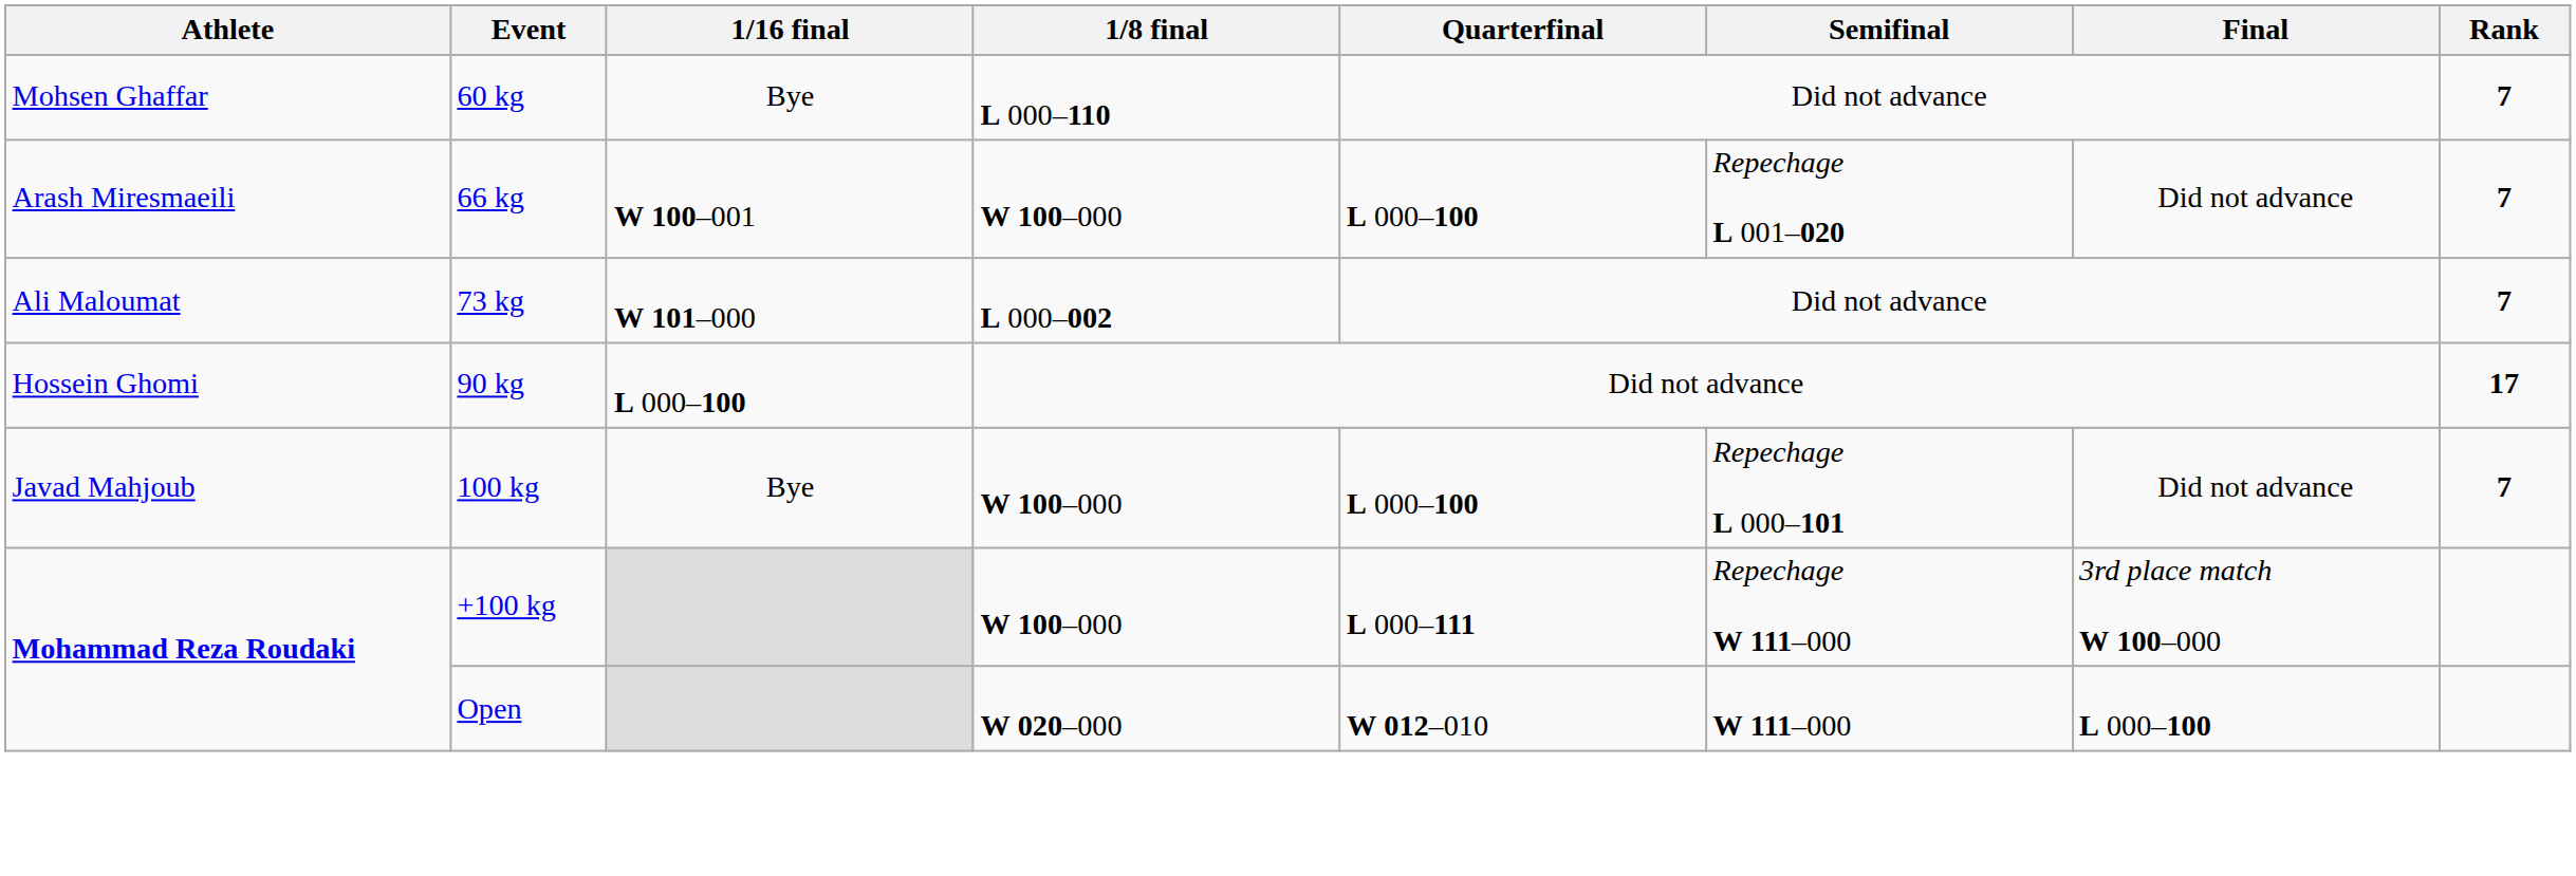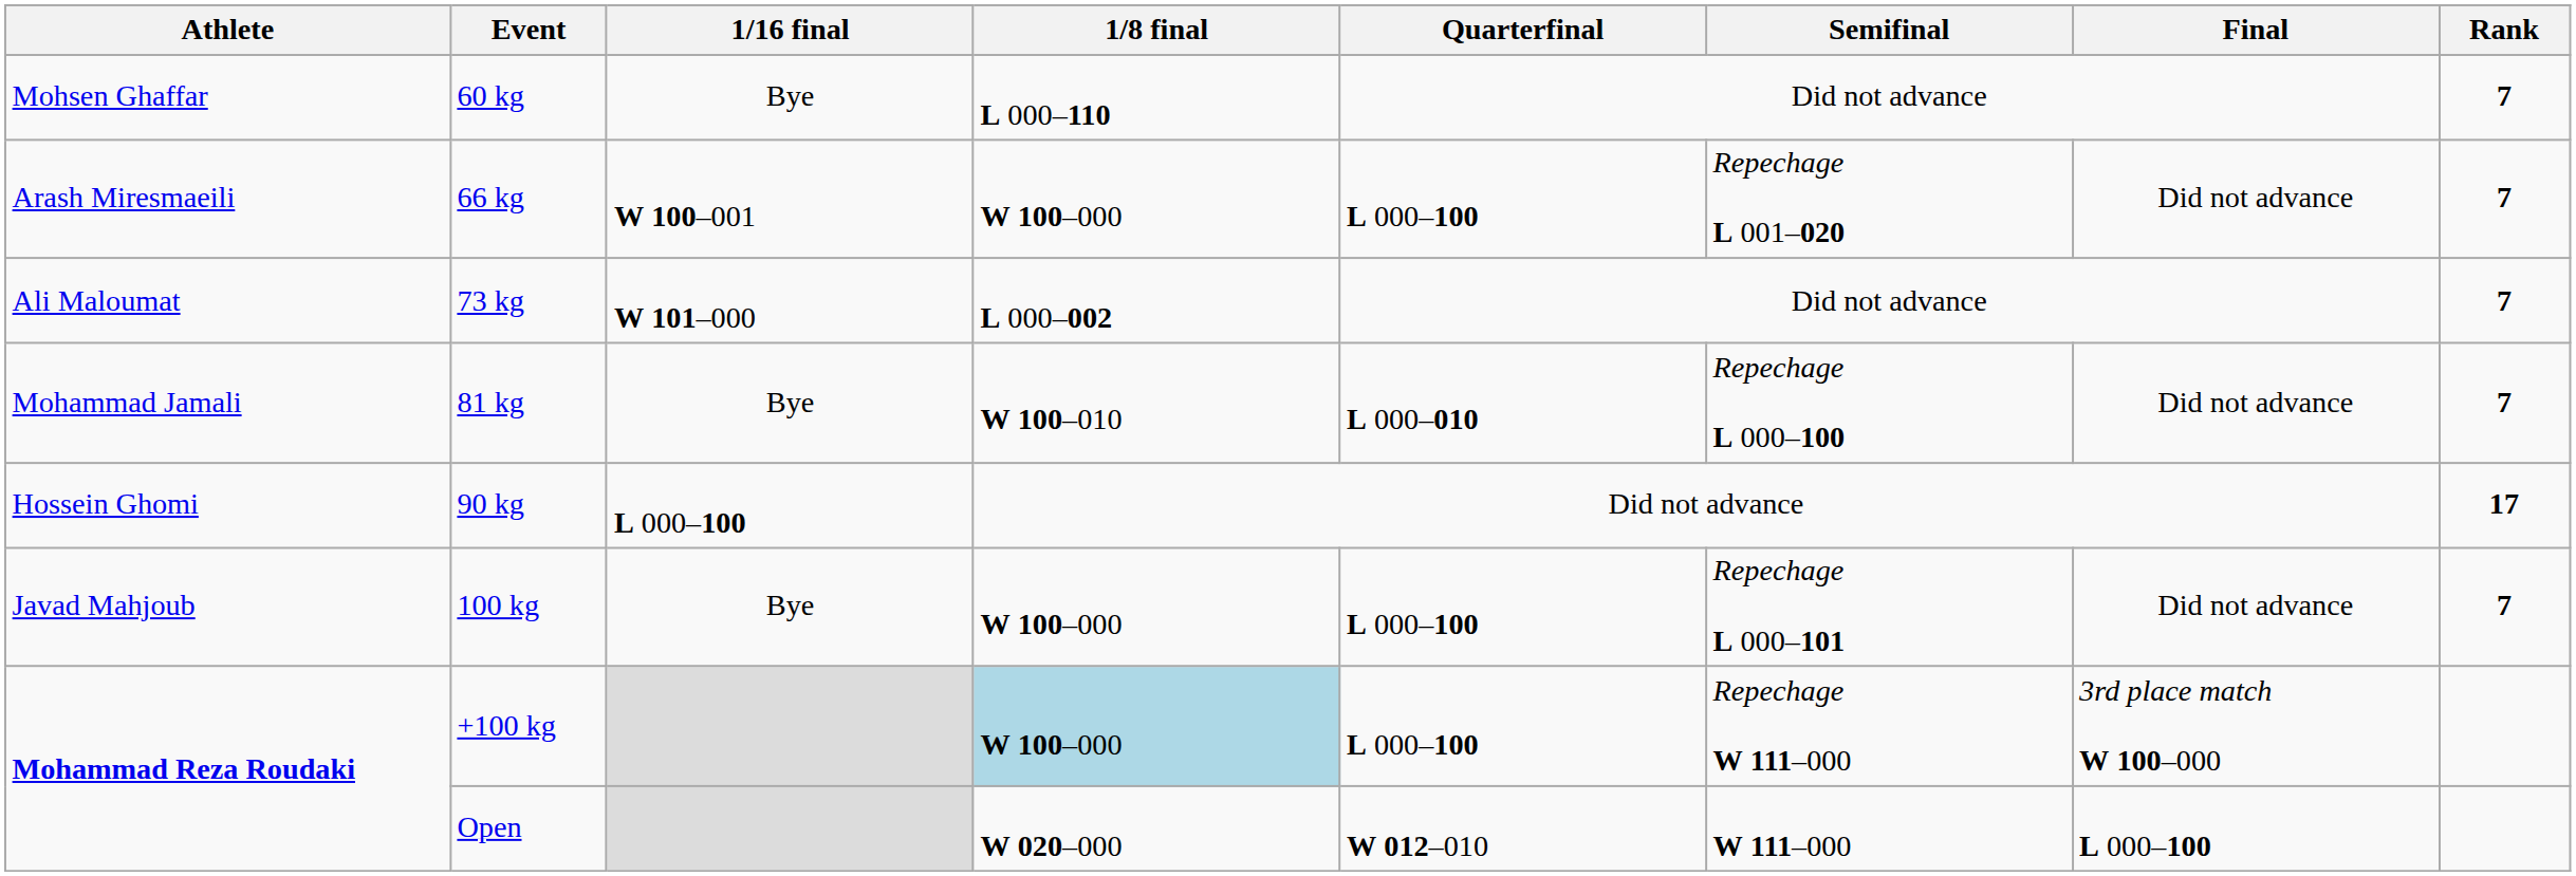+ row: Mohammad Jamali | 81 kg | Bye | W 100–010 | L 000–010 | Repechage L 000–100 | Did not advance | 7
+100 kg | 1/8 final: no background -> lightblue background
+100 kg | Quarterfinal: L 000–111 -> L 000–100
